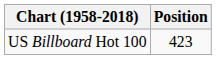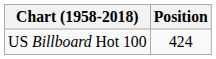US Billboard Hot 100 | Position: 423 -> 424
